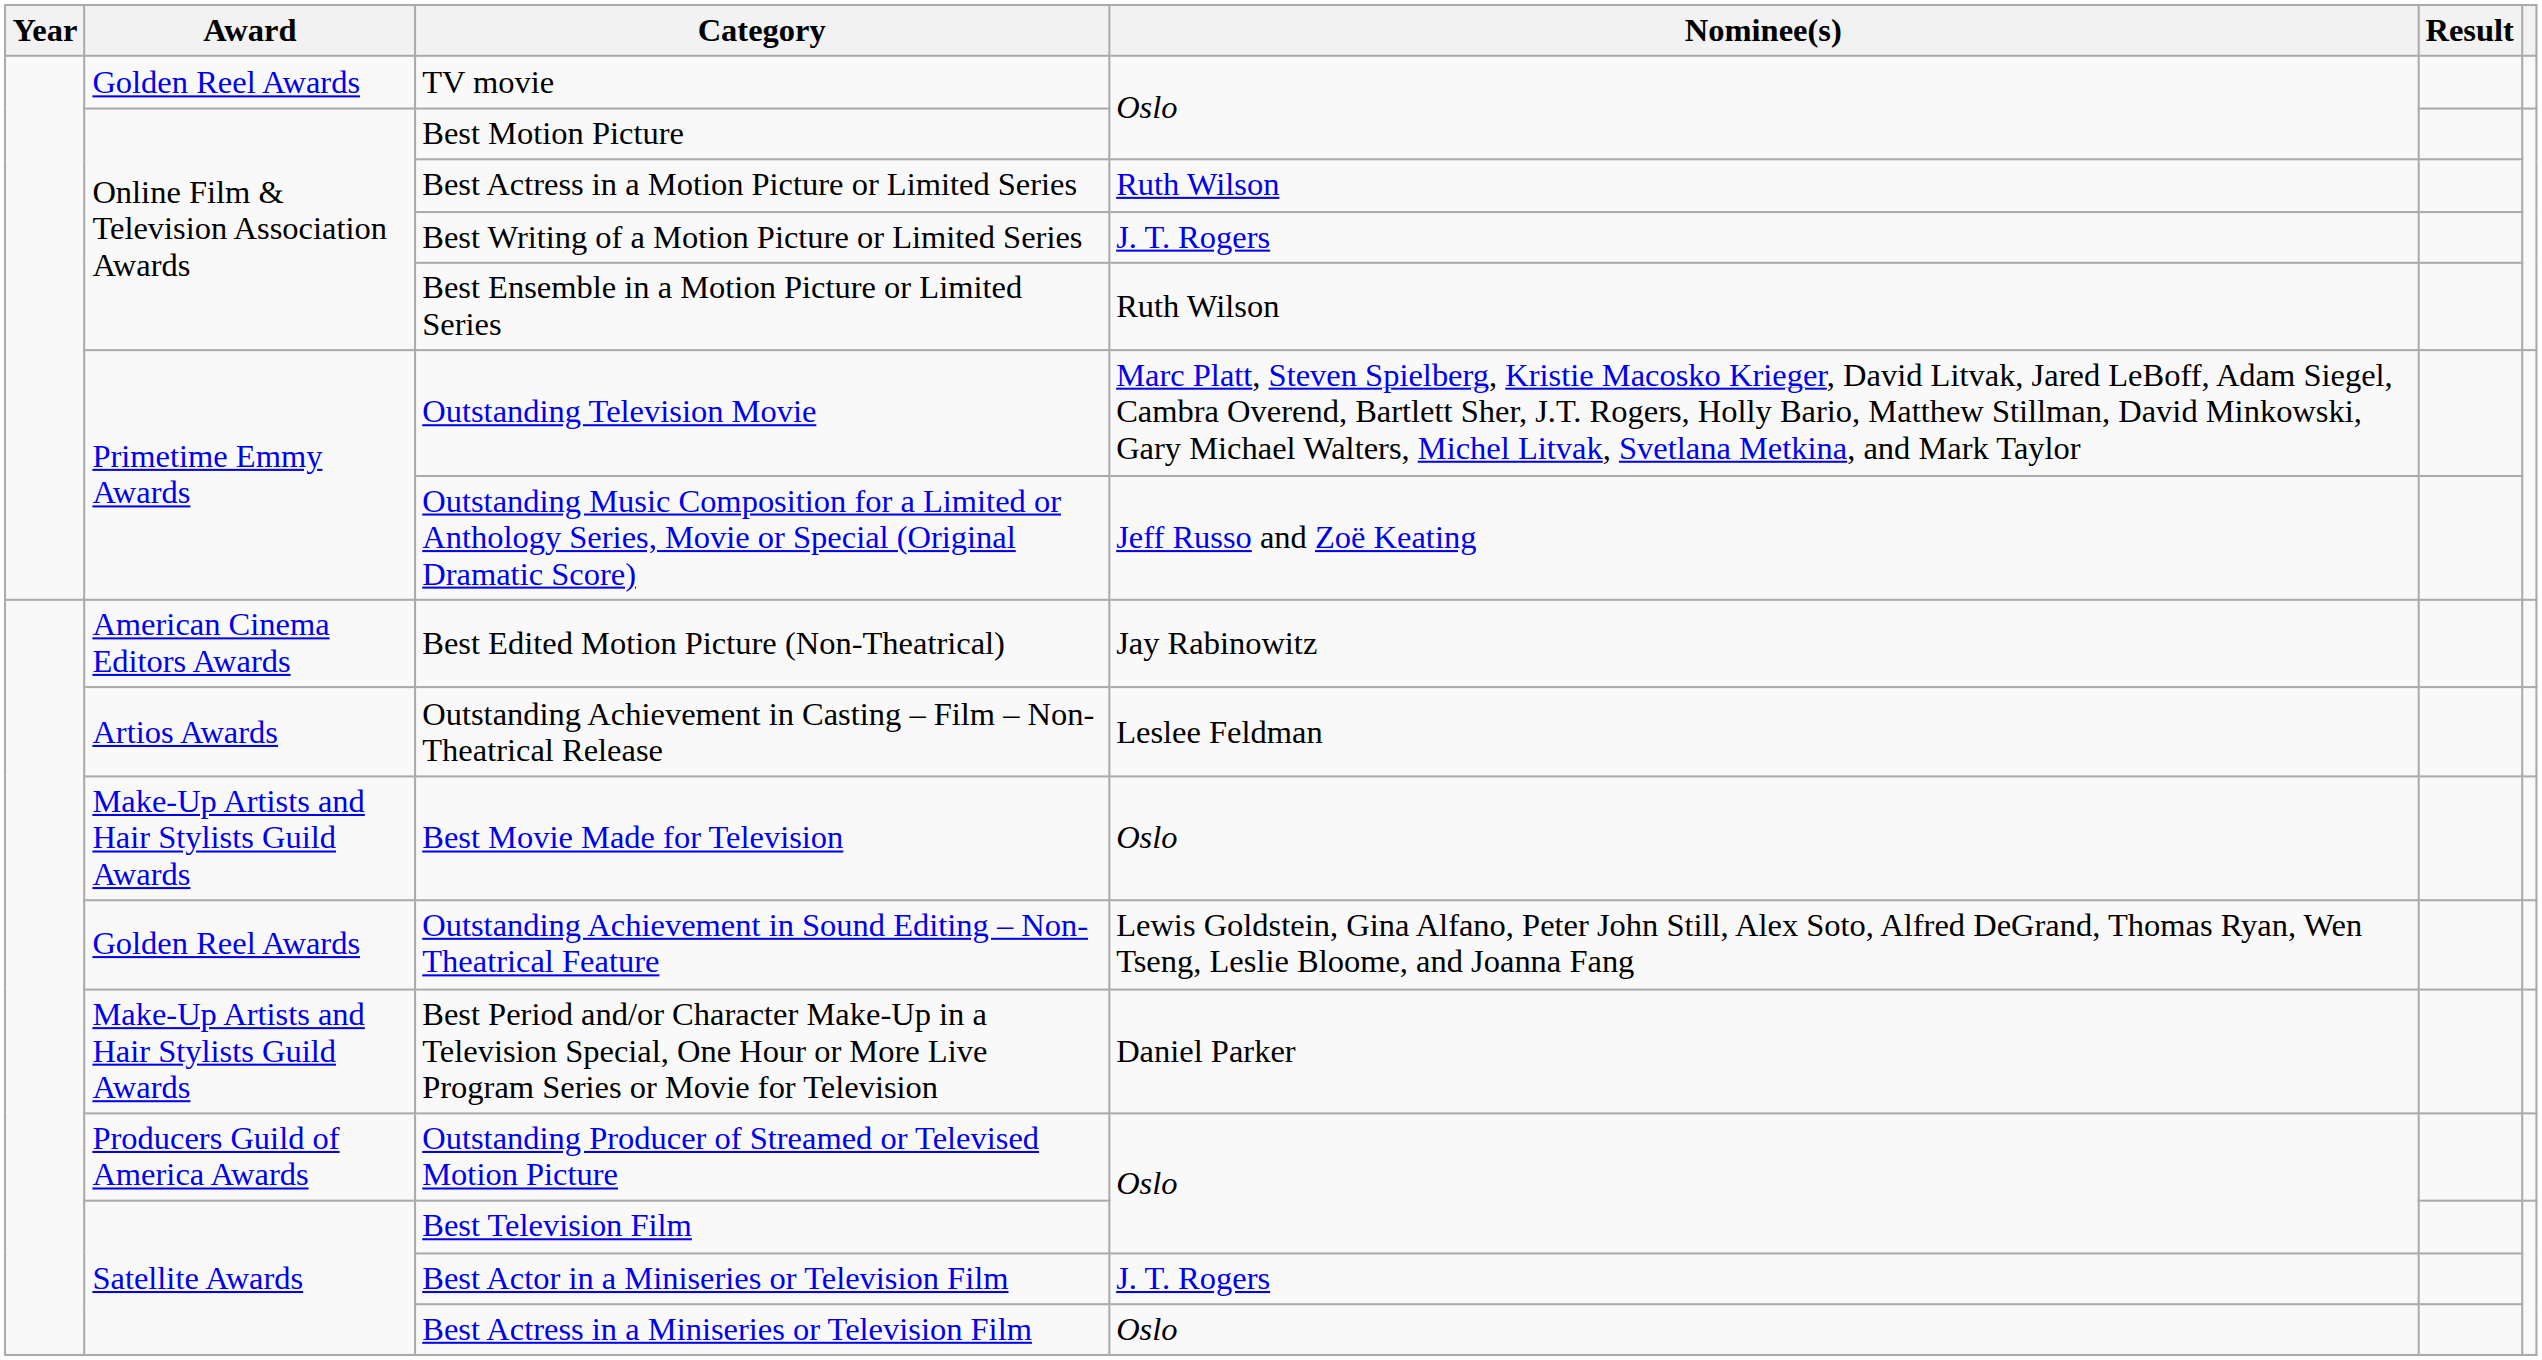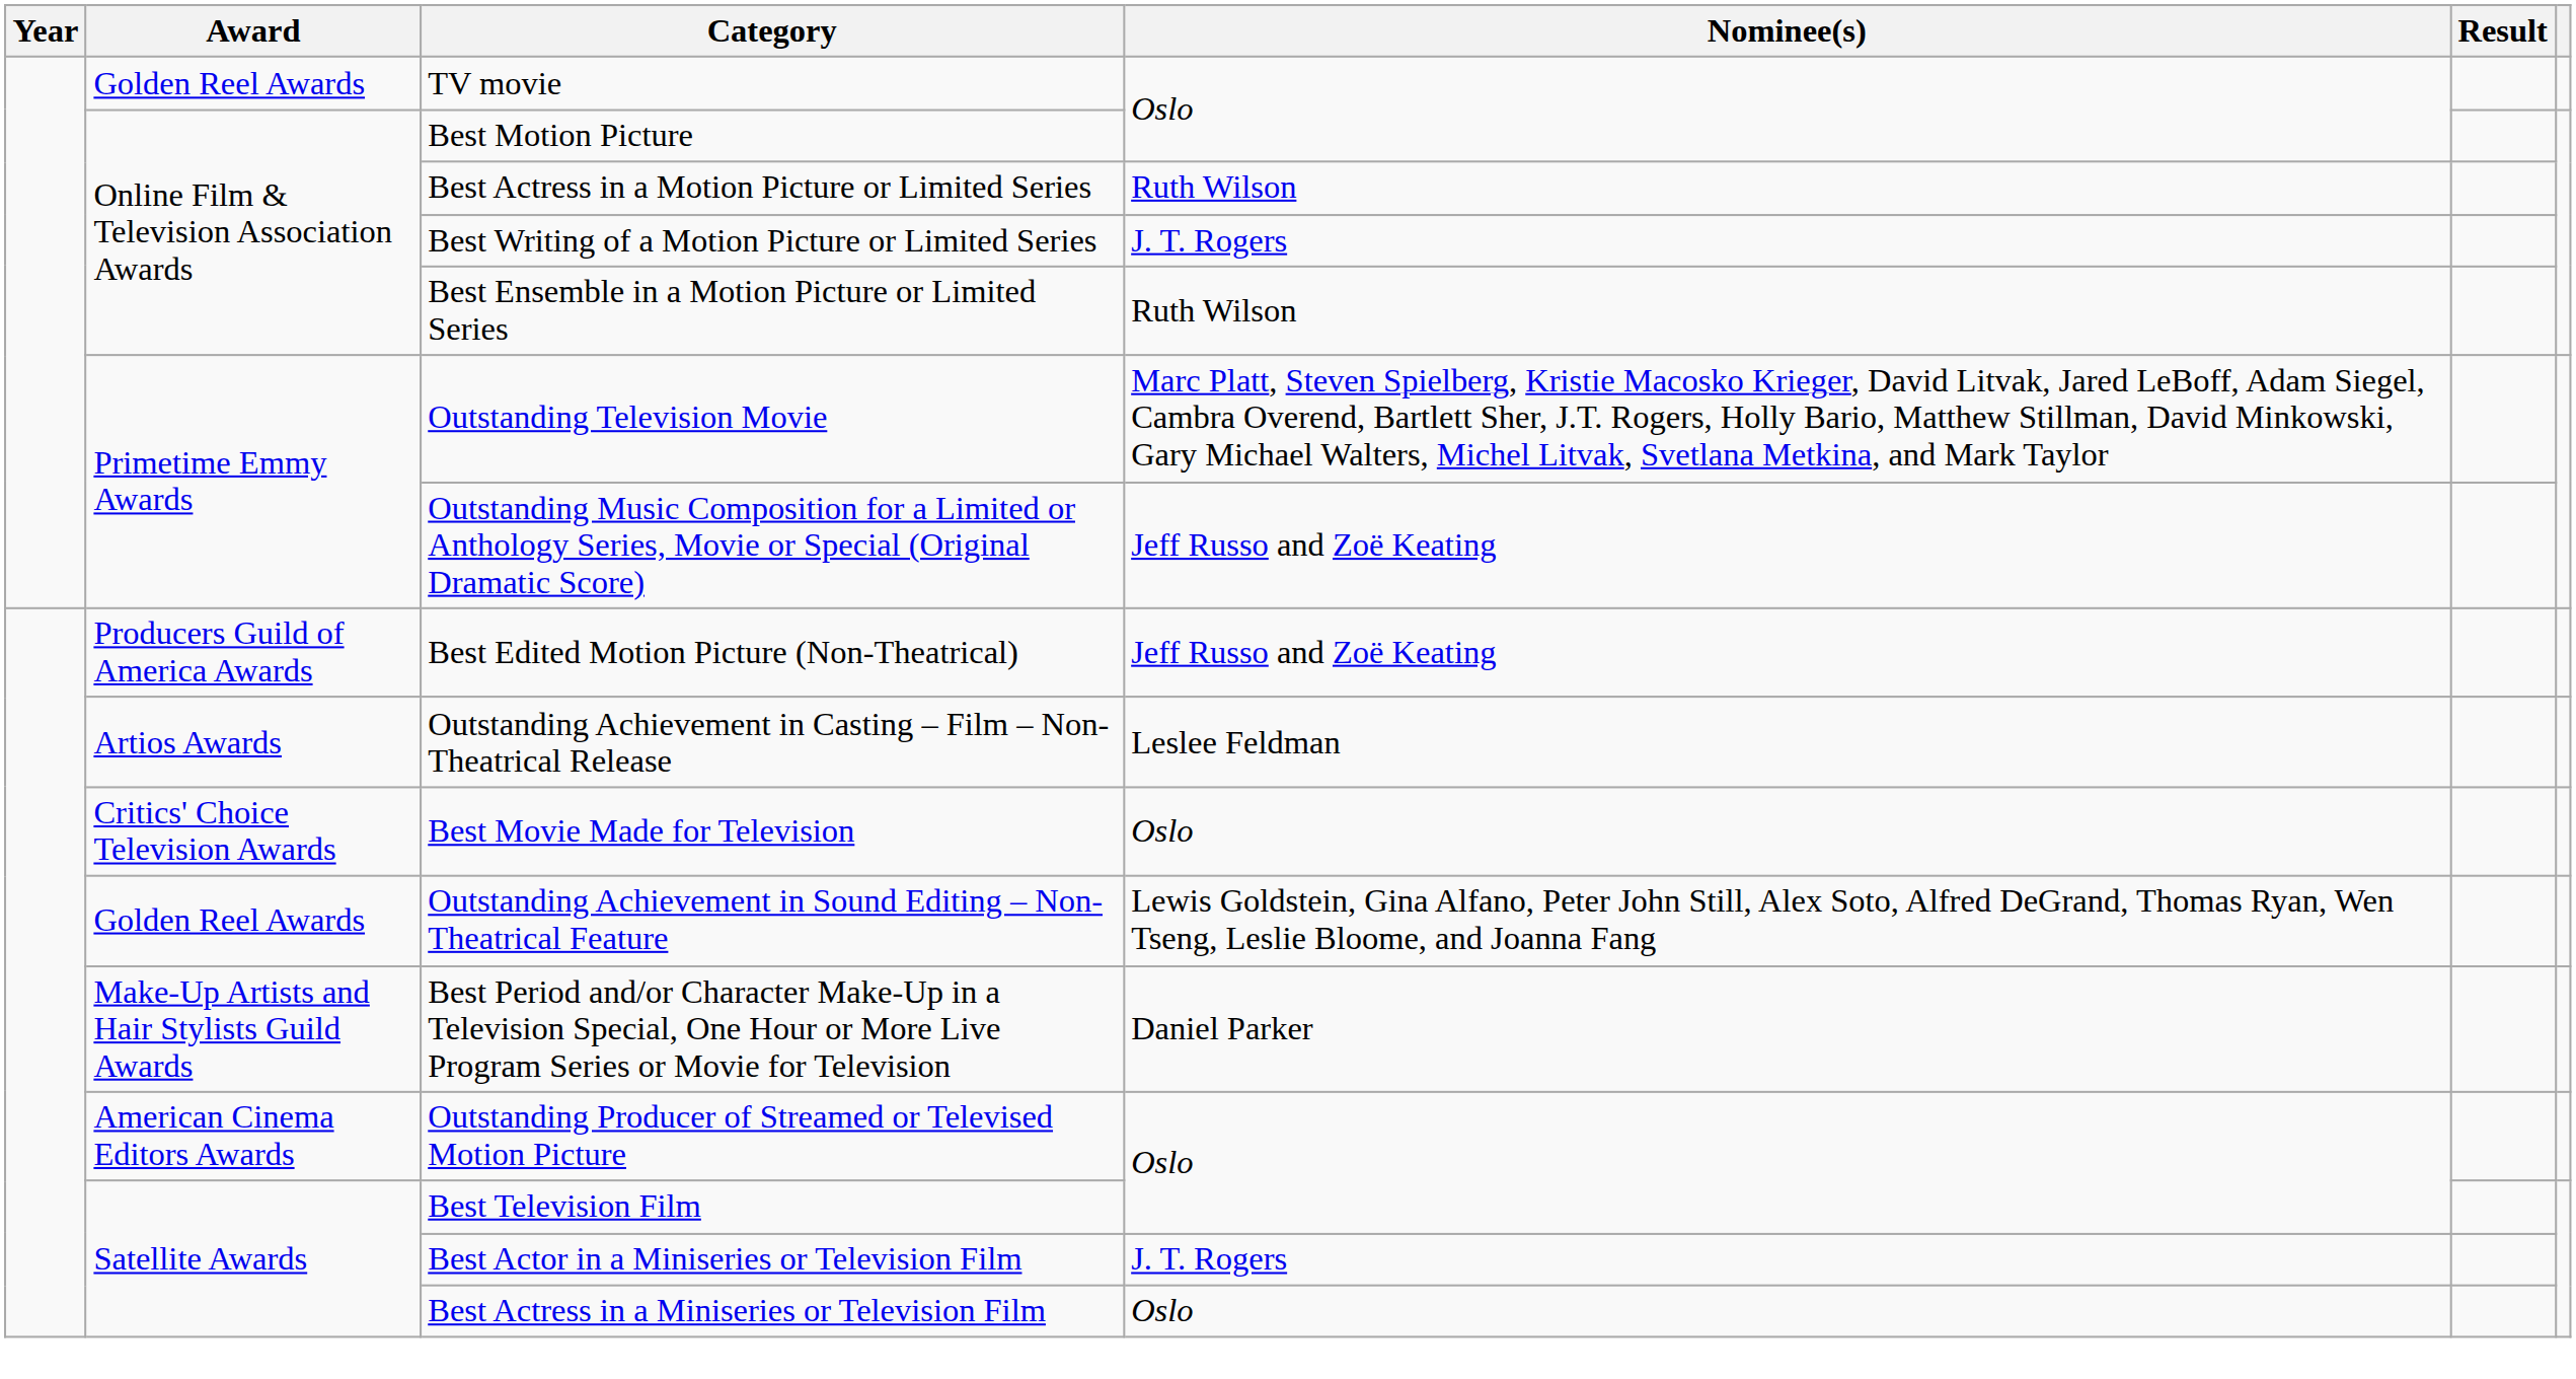Best Edited Motion Picture (Non-Theatrical) | Award: American Cinema Editors Awards -> Producers Guild of America Awards
Best Edited Motion Picture (Non-Theatrical) | Nominee(s): Jay Rabinowitz -> Jeff Russo and Zoë Keating
Best Movie Made for Television | Award: Make-Up Artists and Hair Stylists Guild Awards -> Critics' Choice Television Awards
Outstanding Producer of Streamed or Televised Motion Picture | Award: Producers Guild of America Awards -> American Cinema Editors Awards
